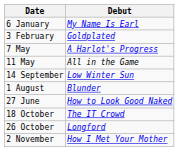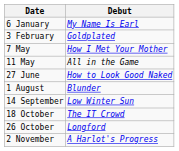7 May | Debut: A Harlot's Progress -> How I Met Your Mother
rows swapped: 27 June <-> 14 September
2 November | Debut: How I Met Your Mother -> A Harlot's Progress
